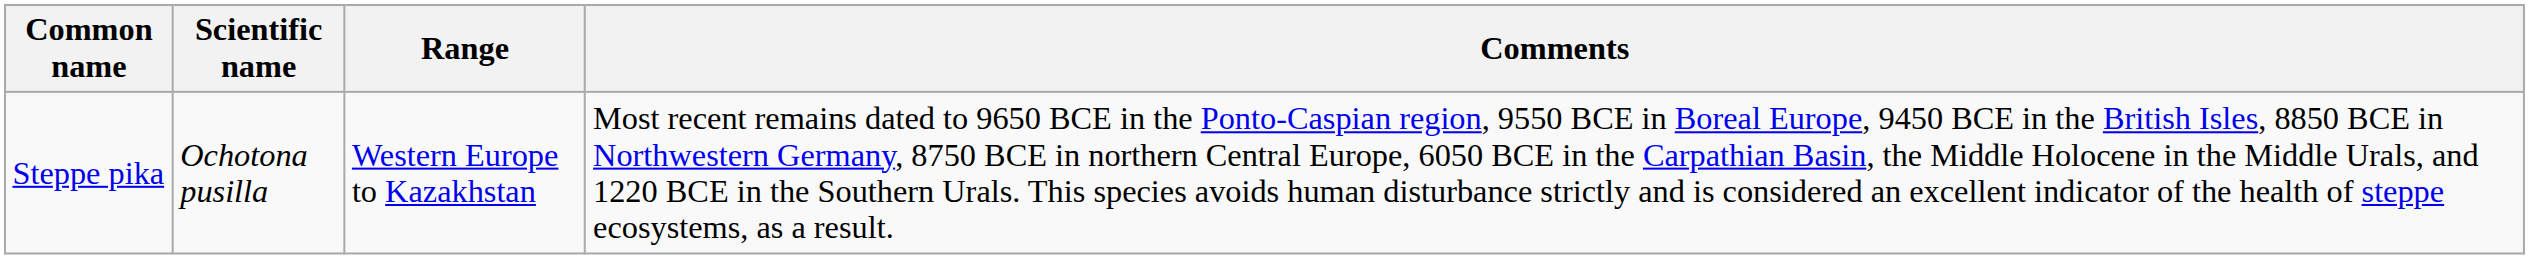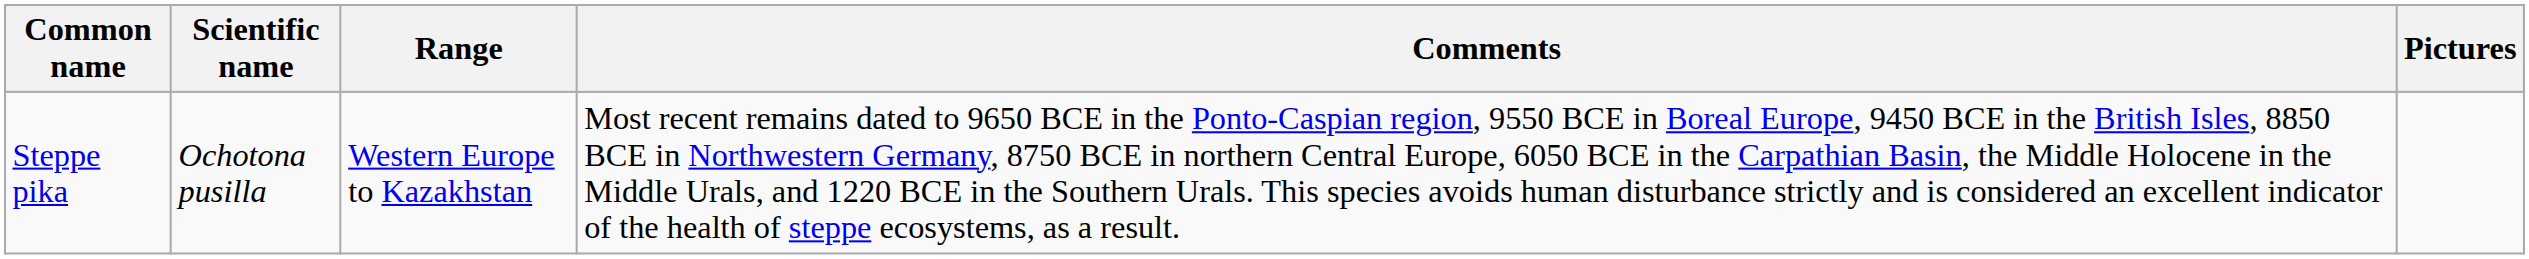+ column: Pictures
